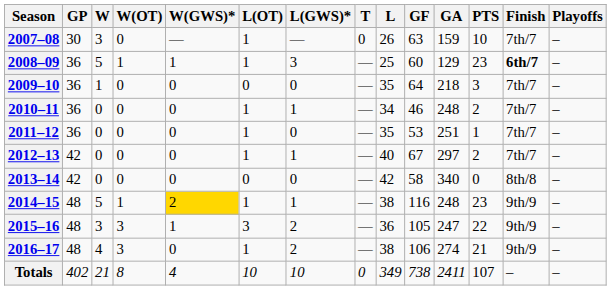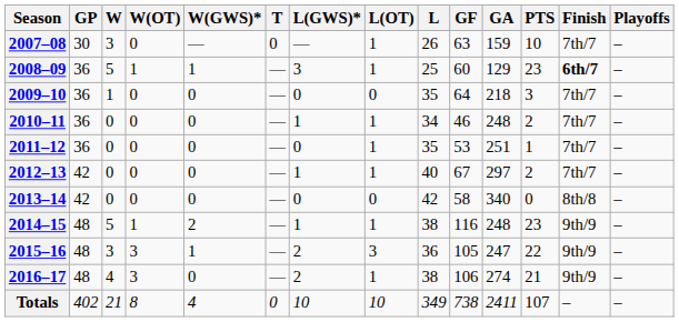columns swapped: T <-> L(OT)
2014–15 | W(GWS)*: gold background -> no background
